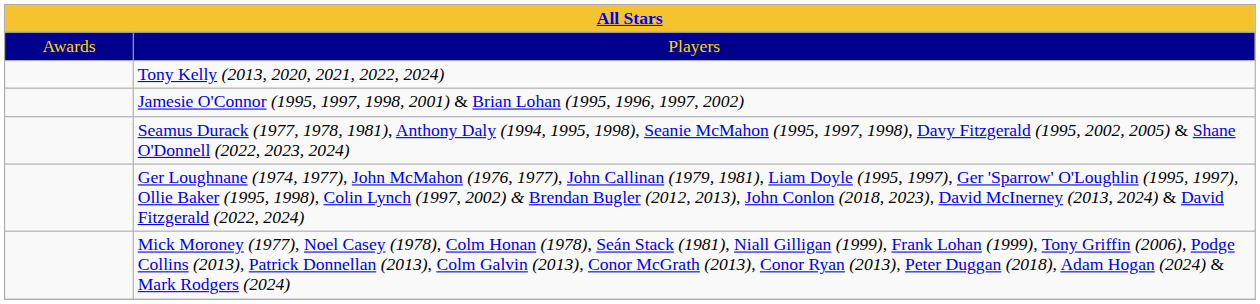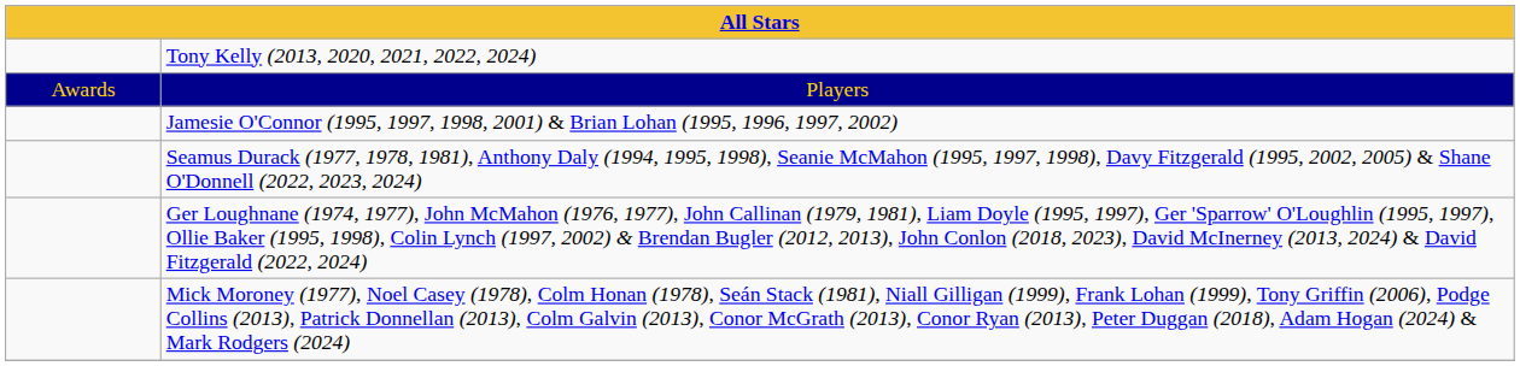rows swapped: Players <-> Tony Kelly (2013, 2020, 2021, 2022, 2024)
